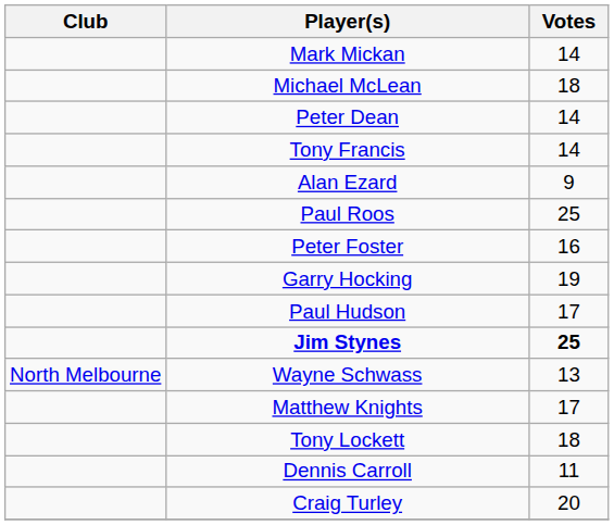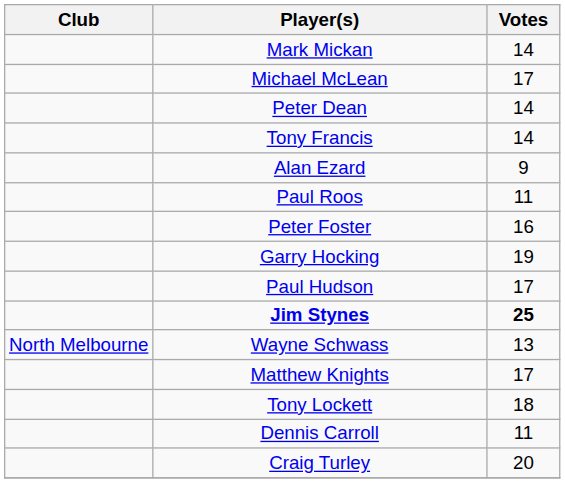Michael McLean | Votes: 18 -> 17
Paul Roos | Votes: 25 -> 11
